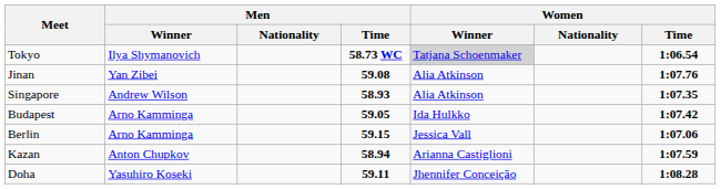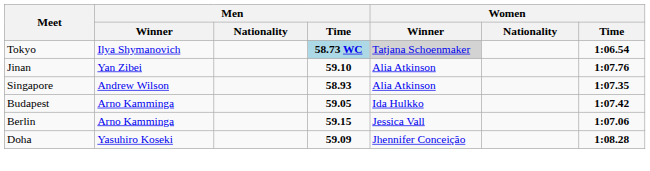Tokyo | Men / Time: no background -> lightblue background
Jinan | Men / Time: 59.08 -> 59.10
- row: Kazan | Anton Chupkov | 58.94 | Arianna Castiglioni | 1:07.59
Doha | Men / Time: 59.11 -> 59.09
